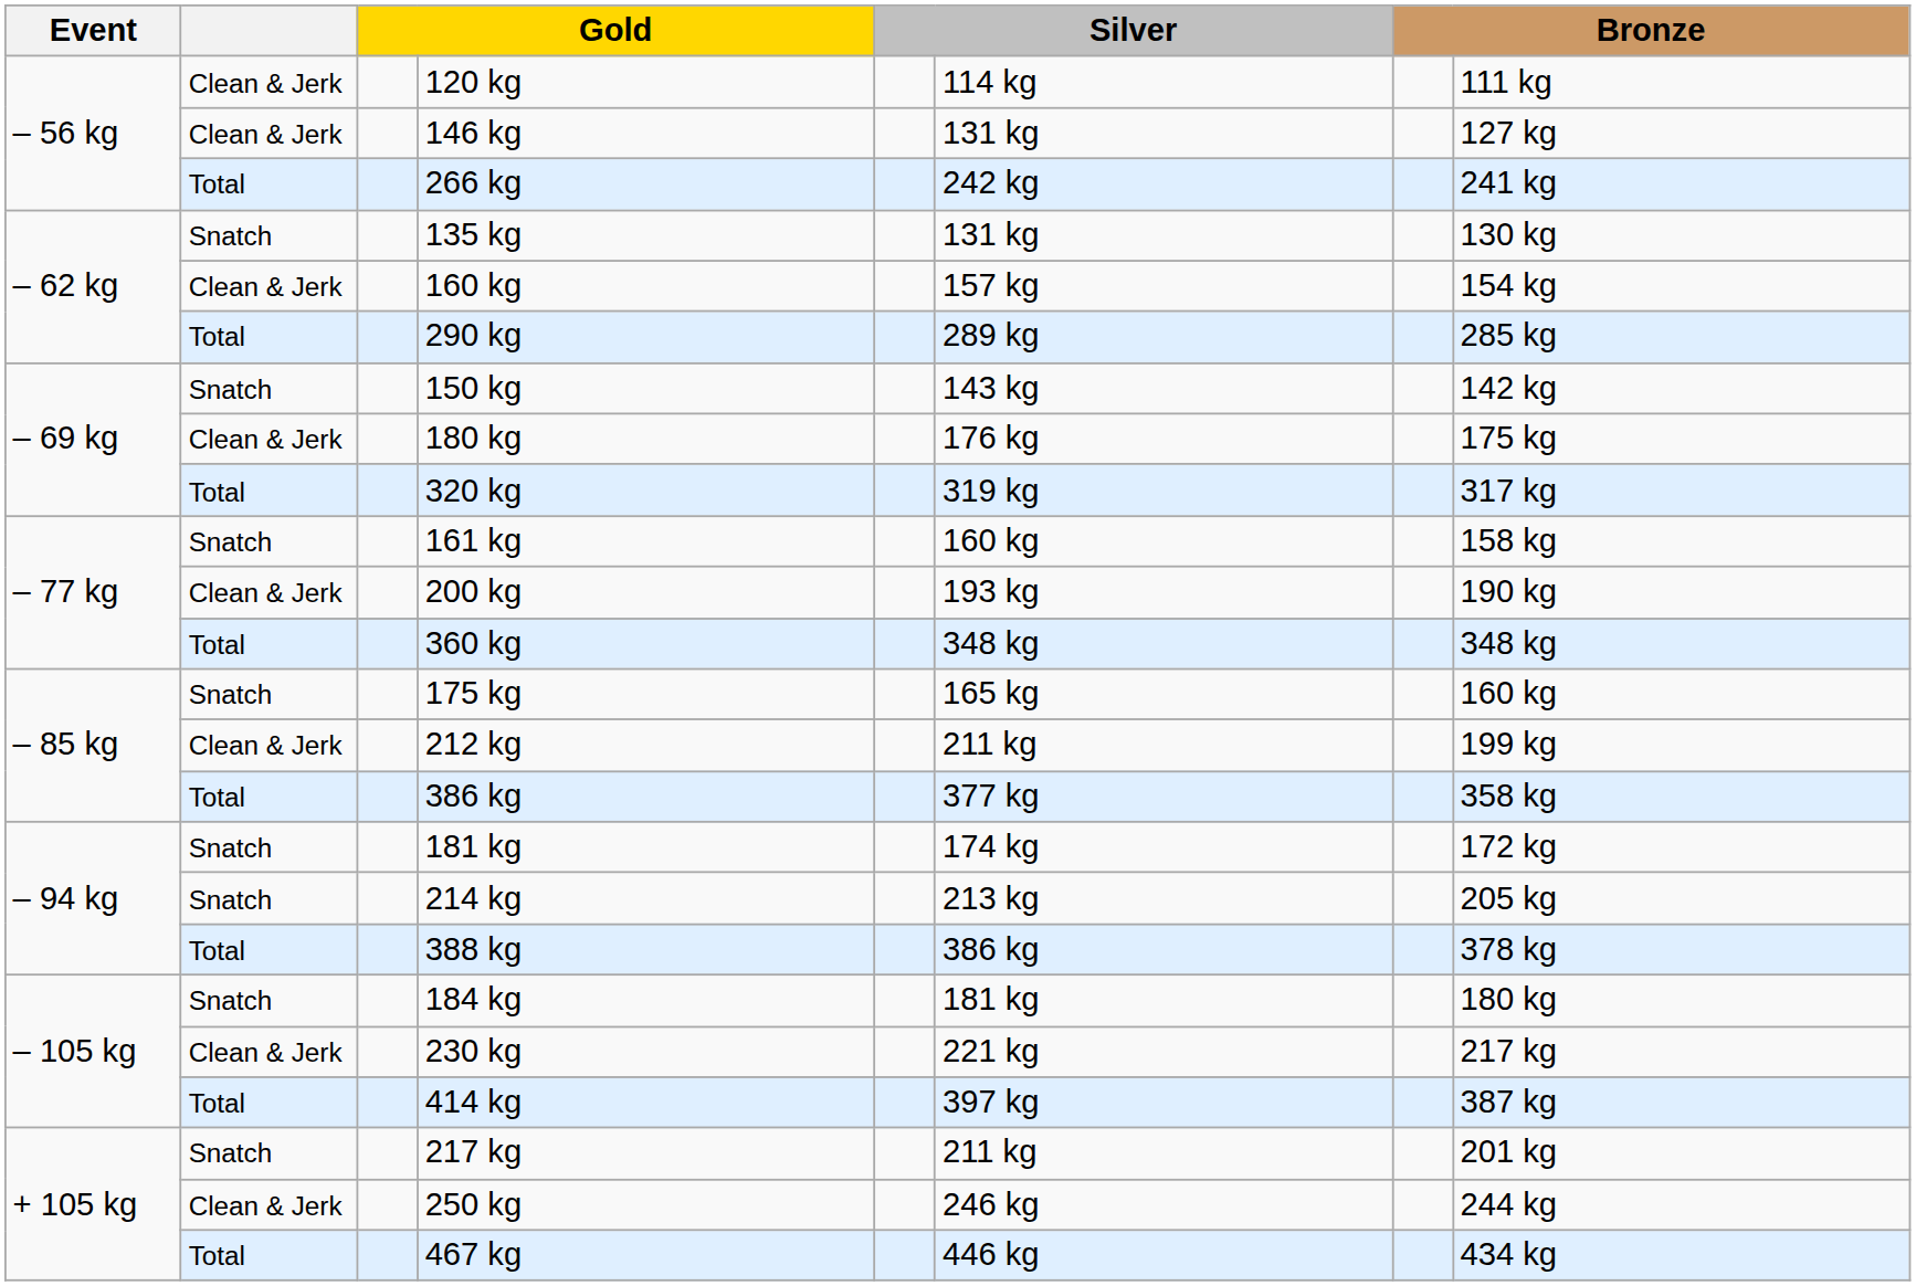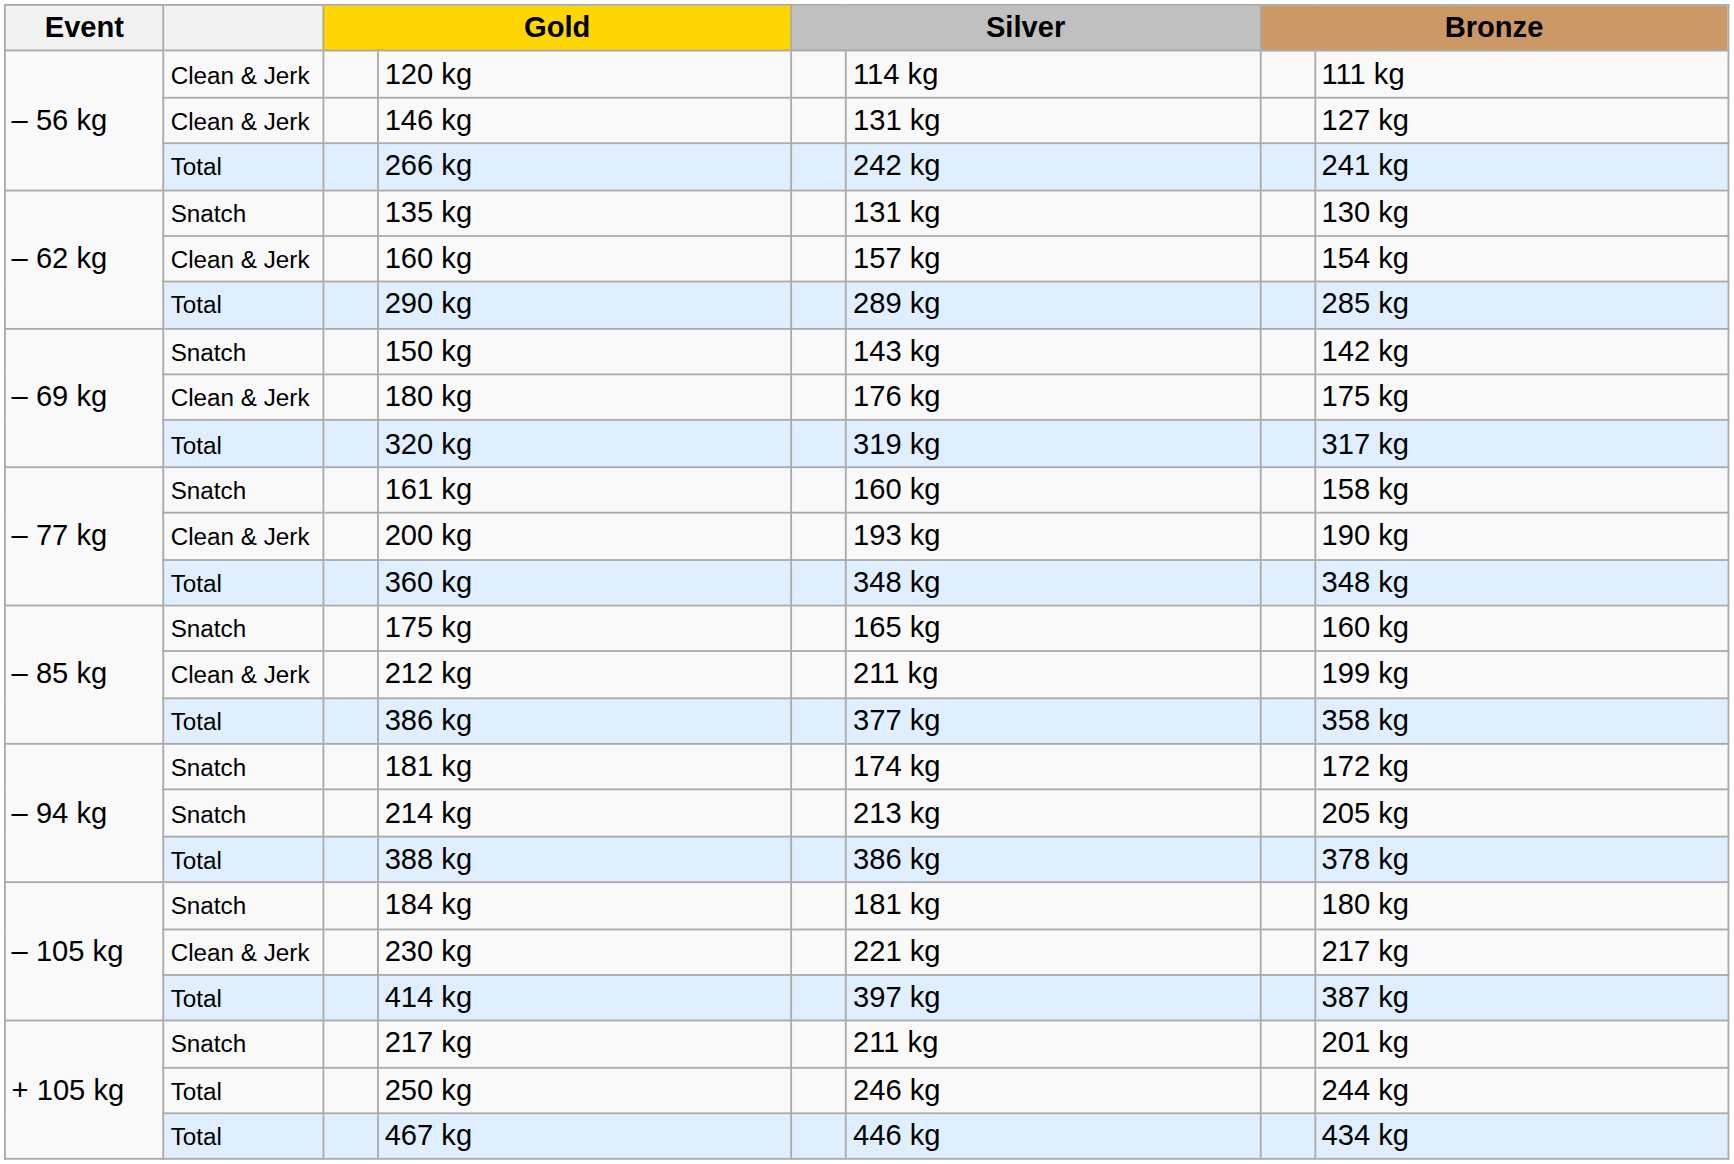250 kg | column 2: Clean & Jerk -> Total
